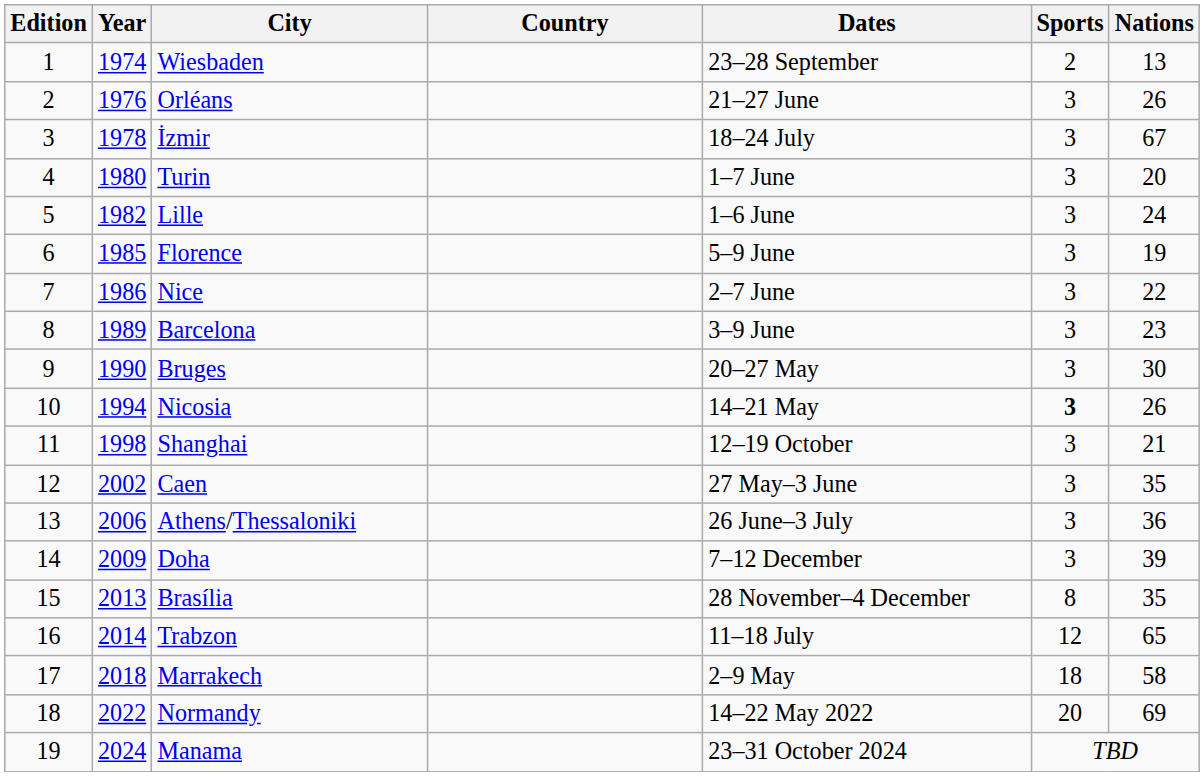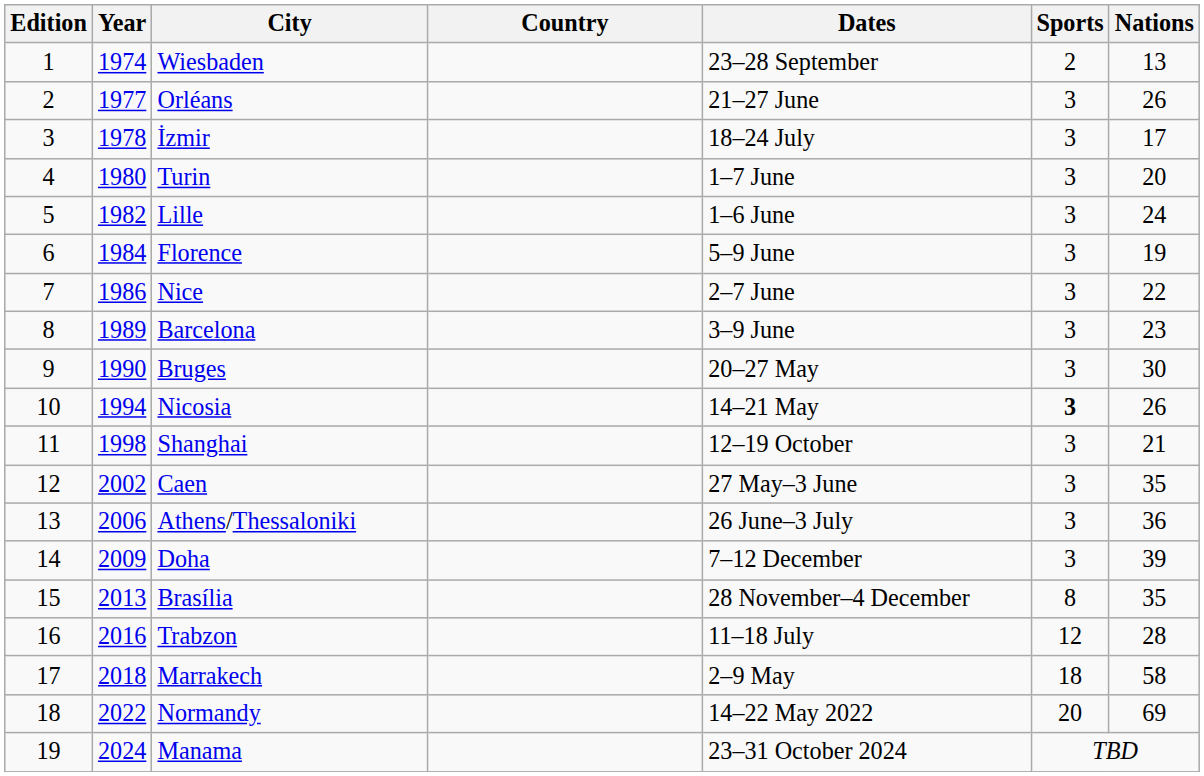Orléans | Year: 1976 -> 1977
İzmir | Nations: 67 -> 17
Florence | Year: 1985 -> 1984
Trabzon | Year: 2014 -> 2016
Trabzon | Nations: 65 -> 28
